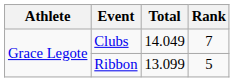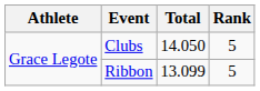Clubs | Total: 14.049 -> 14.050
Clubs | Rank: 7 -> 5
